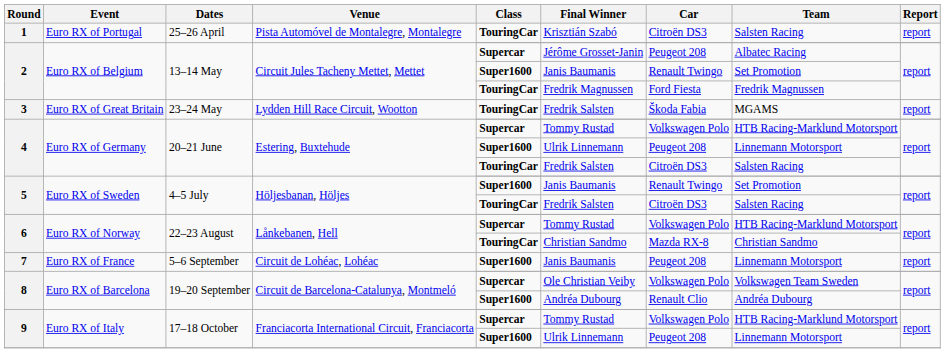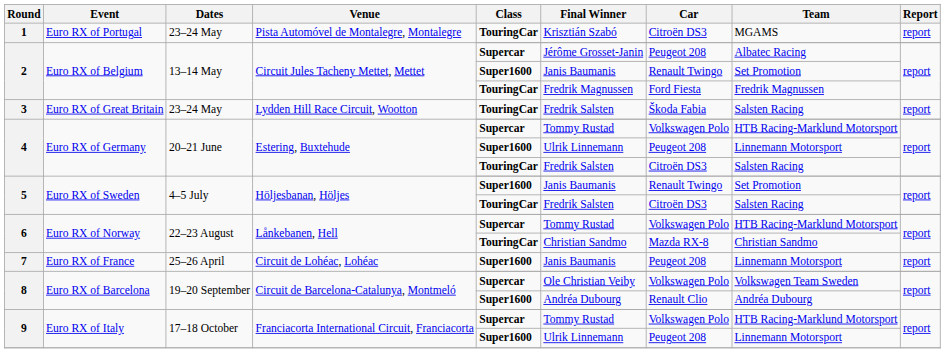1 | Dates: 25–26 April -> 23–24 May
1 | Team: Salsten Racing -> MGAMS
3 | Team: MGAMS -> Salsten Racing
7 | Dates: 5–6 September -> 25–26 April
